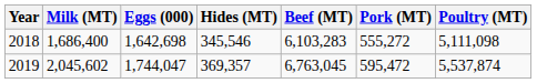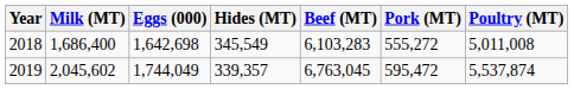2018 | Hides (MT): 345,546 -> 345,549
2018 | Poultry (MT): 5,111,098 -> 5,011,008
2019 | Eggs (000): 1,744,047 -> 1,744,049
2019 | Hides (MT): 369,357 -> 339,357
